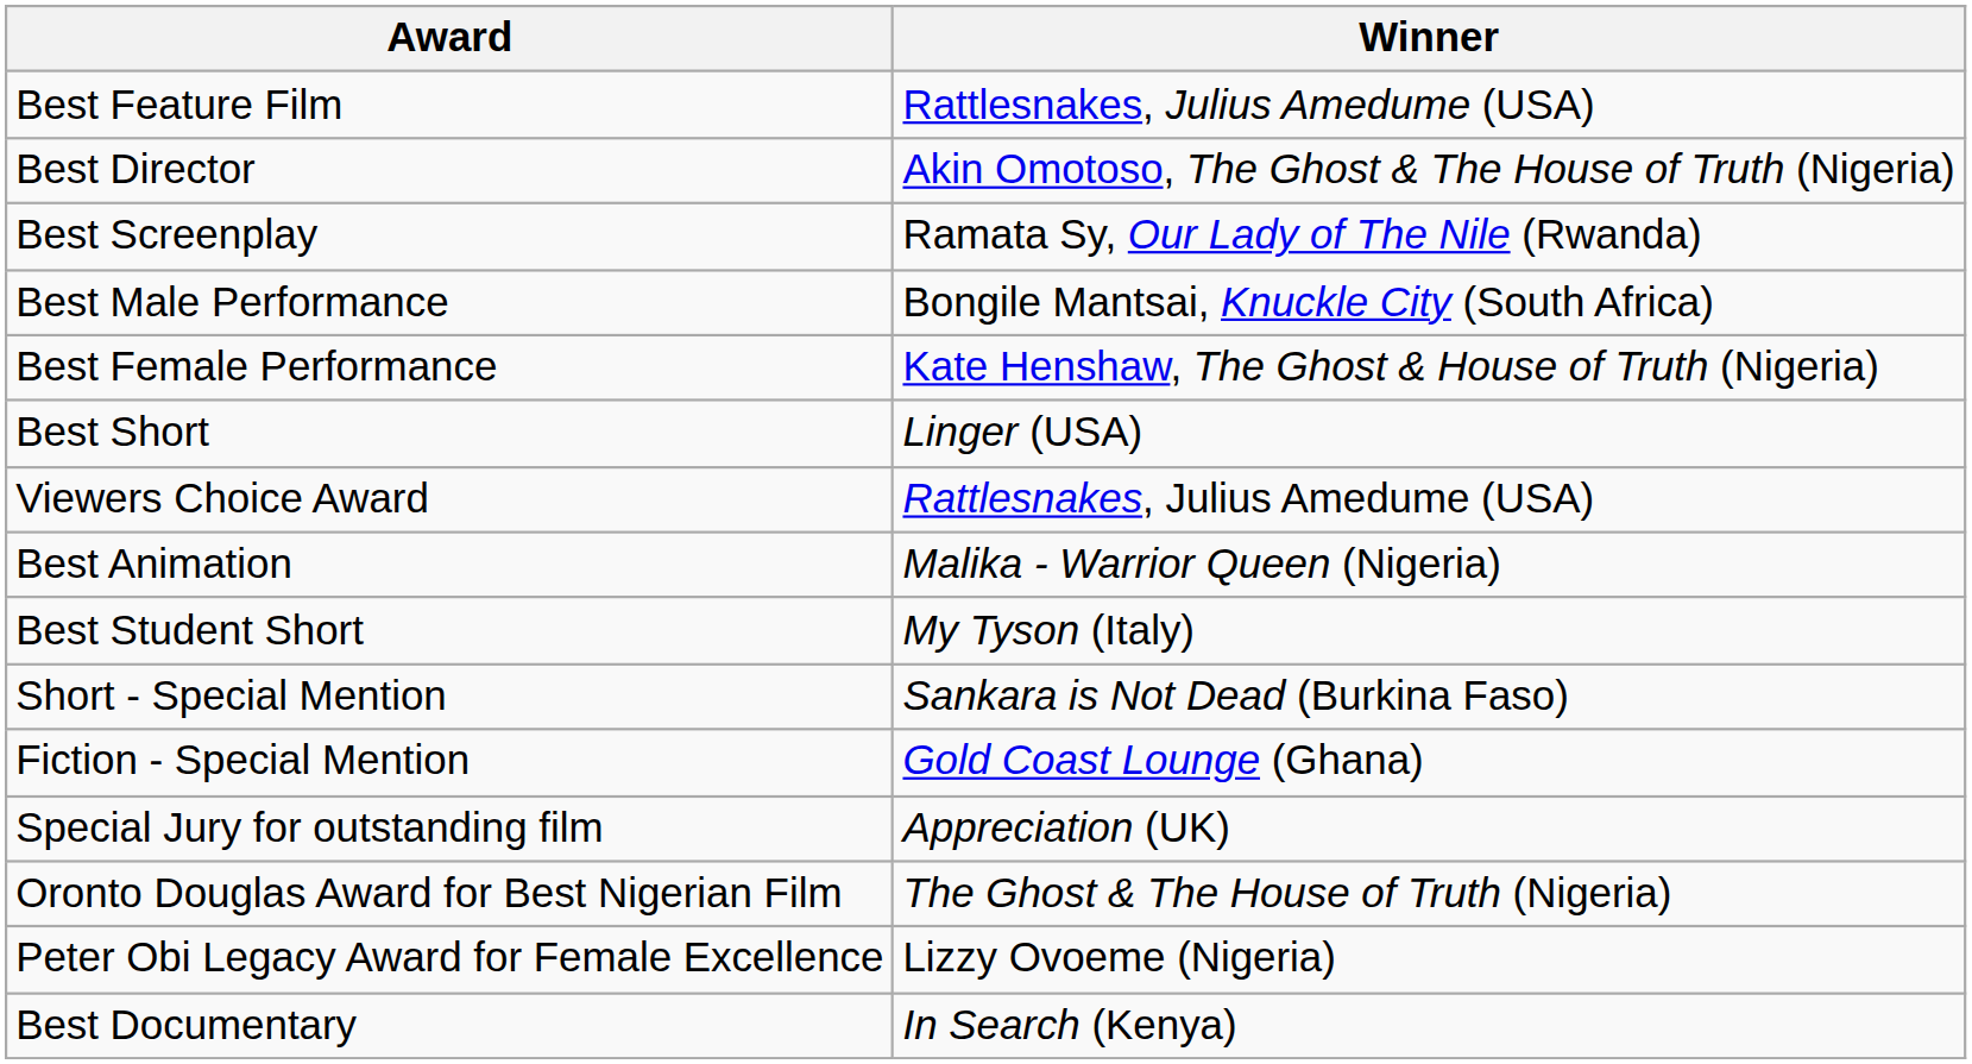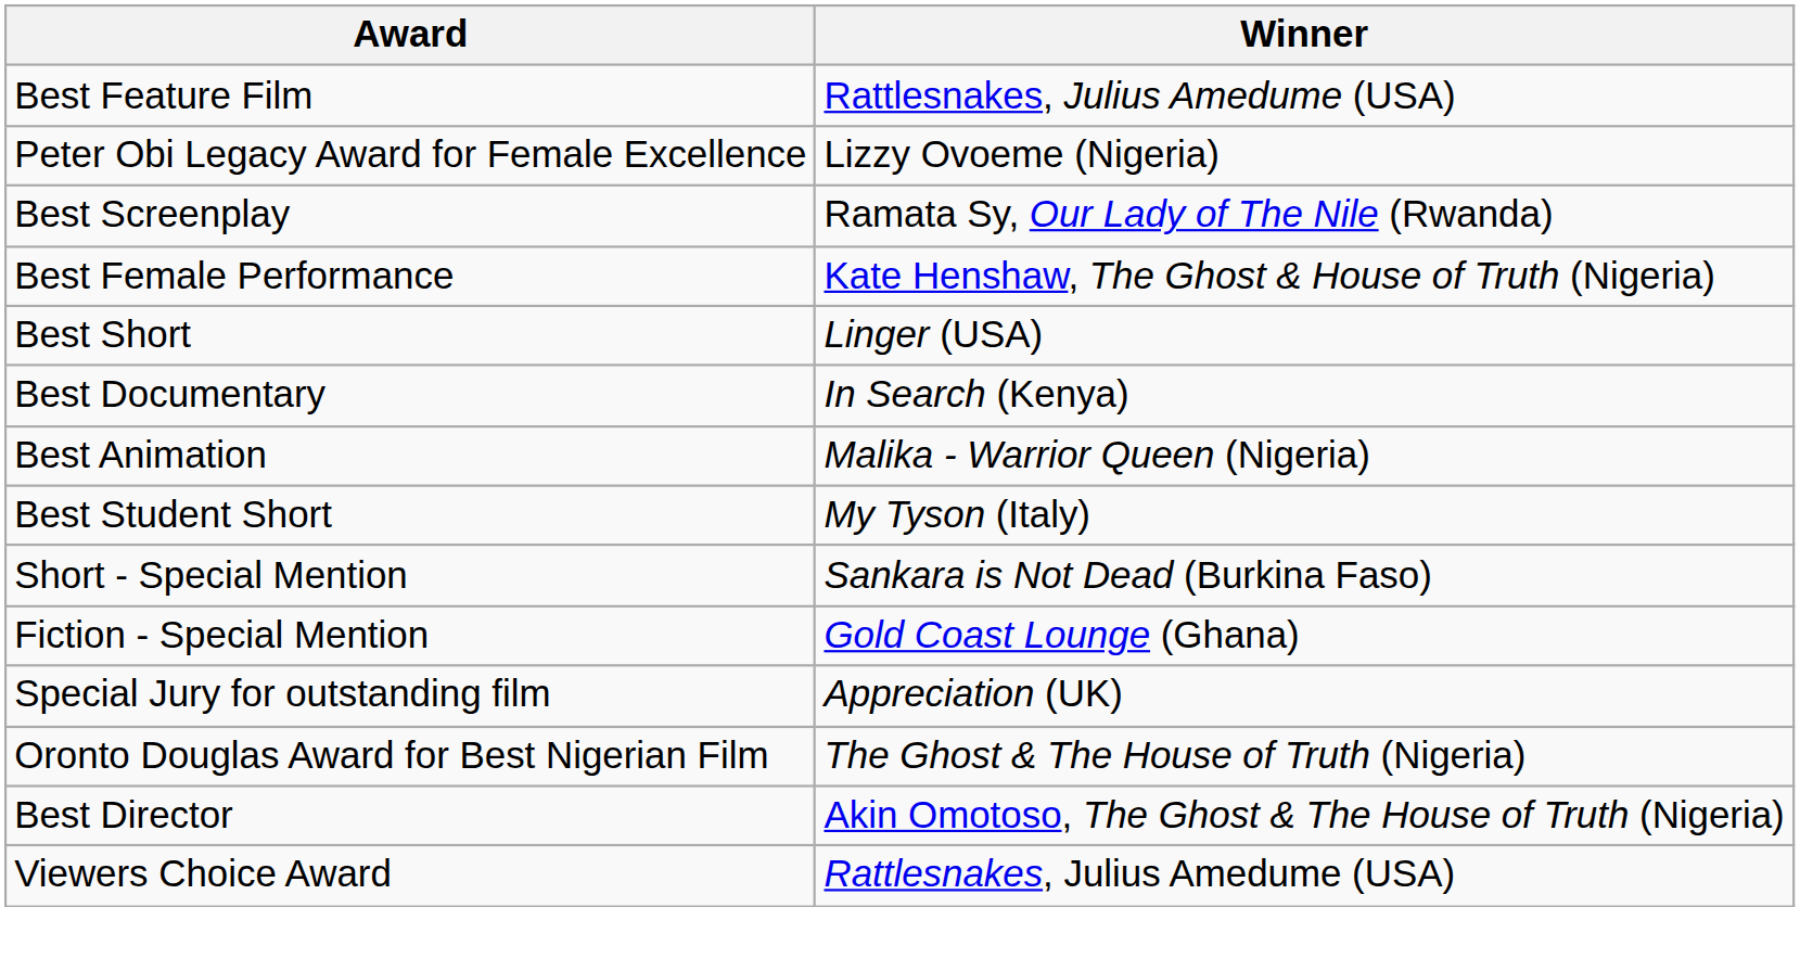rows swapped: Best Director <-> Peter Obi Legacy Award for Female Excellence
- row: Best Male Performance | Bongile Mantsai, Knuckle City (South Africa)
rows swapped: Best Documentary <-> Viewers Choice Award
